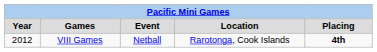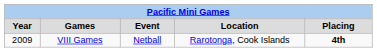VIII Games | Year: 2012 -> 2009
